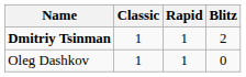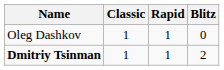rows swapped: Oleg Dashkov <-> Dmitriy Tsinman
